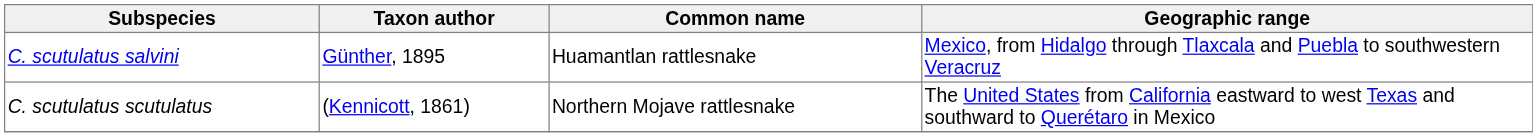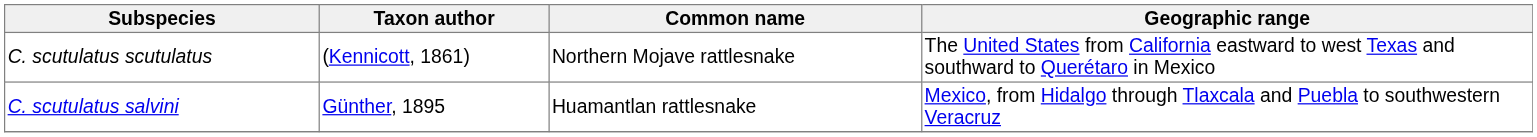rows swapped: C. scutulatus salvini <-> C. scutulatus scutulatus
